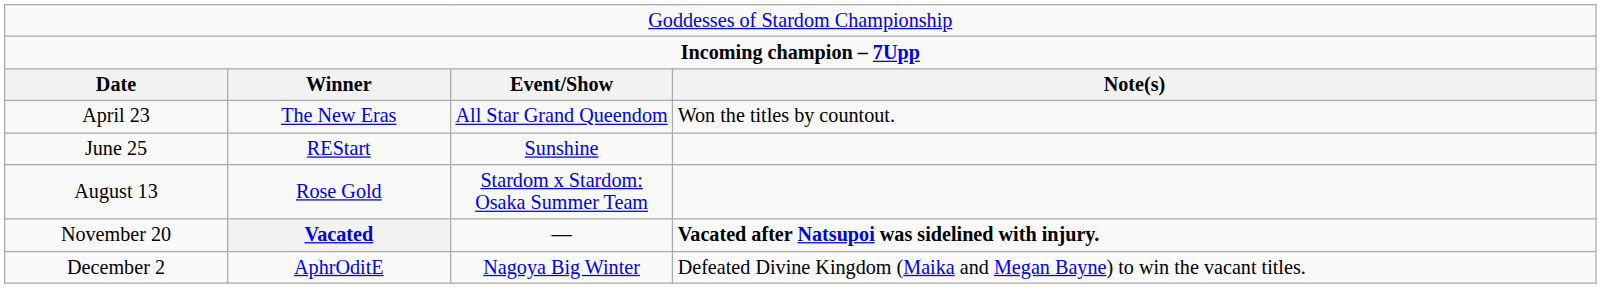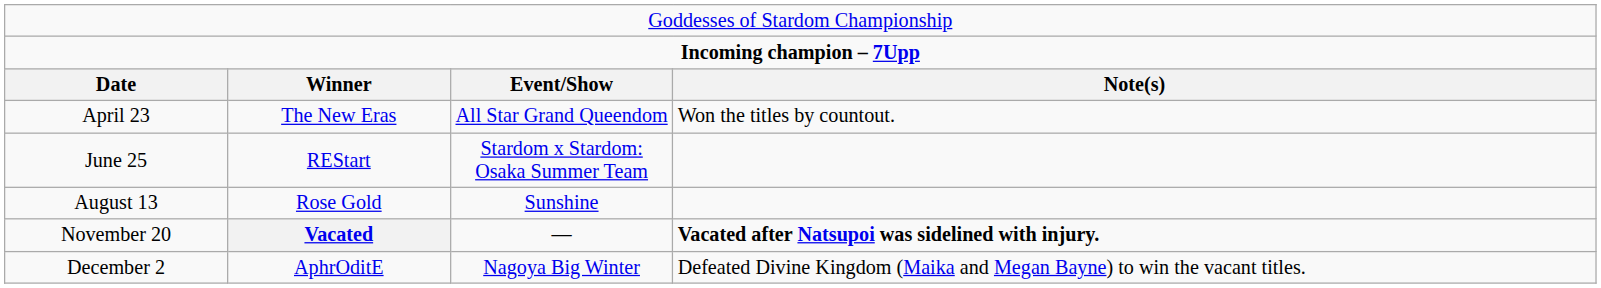June 25 | column 3: Sunshine -> Stardom x Stardom: Osaka Summer Team
August 13 | column 3: Stardom x Stardom: Osaka Summer Team -> Sunshine
